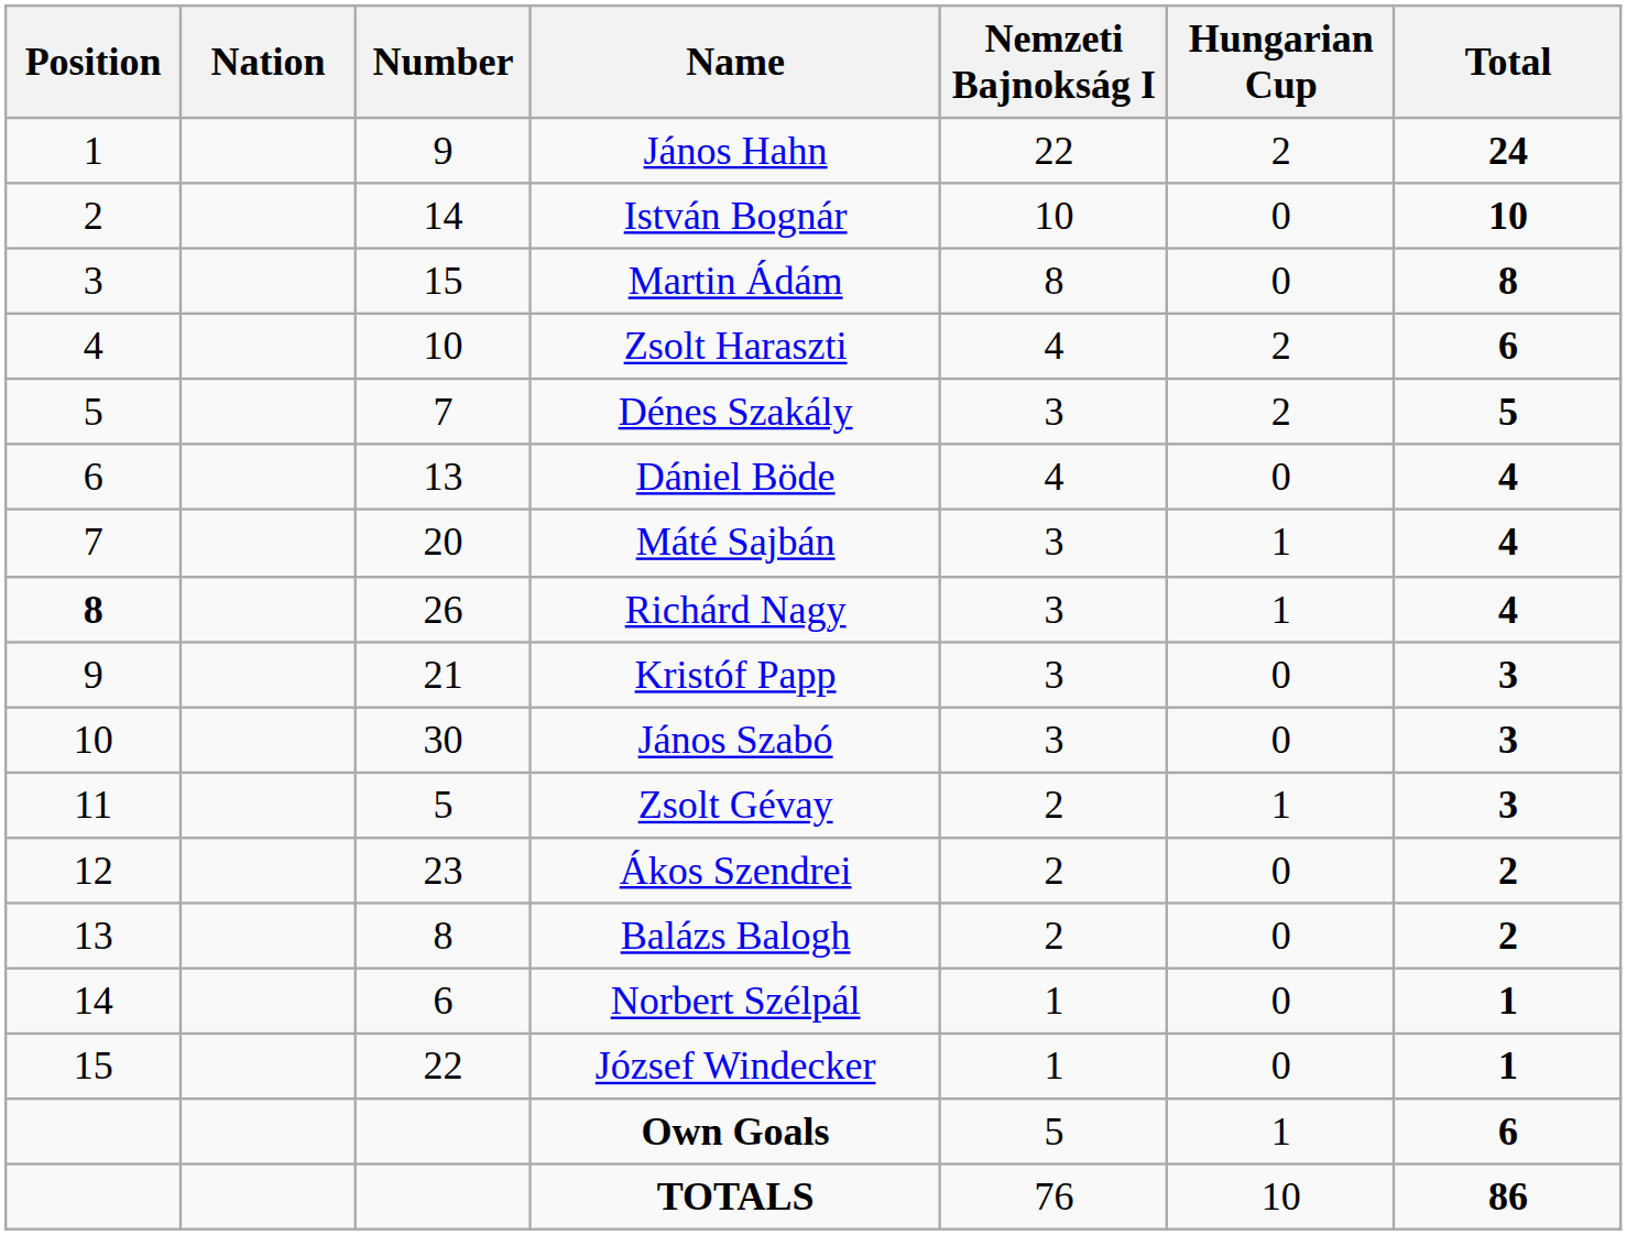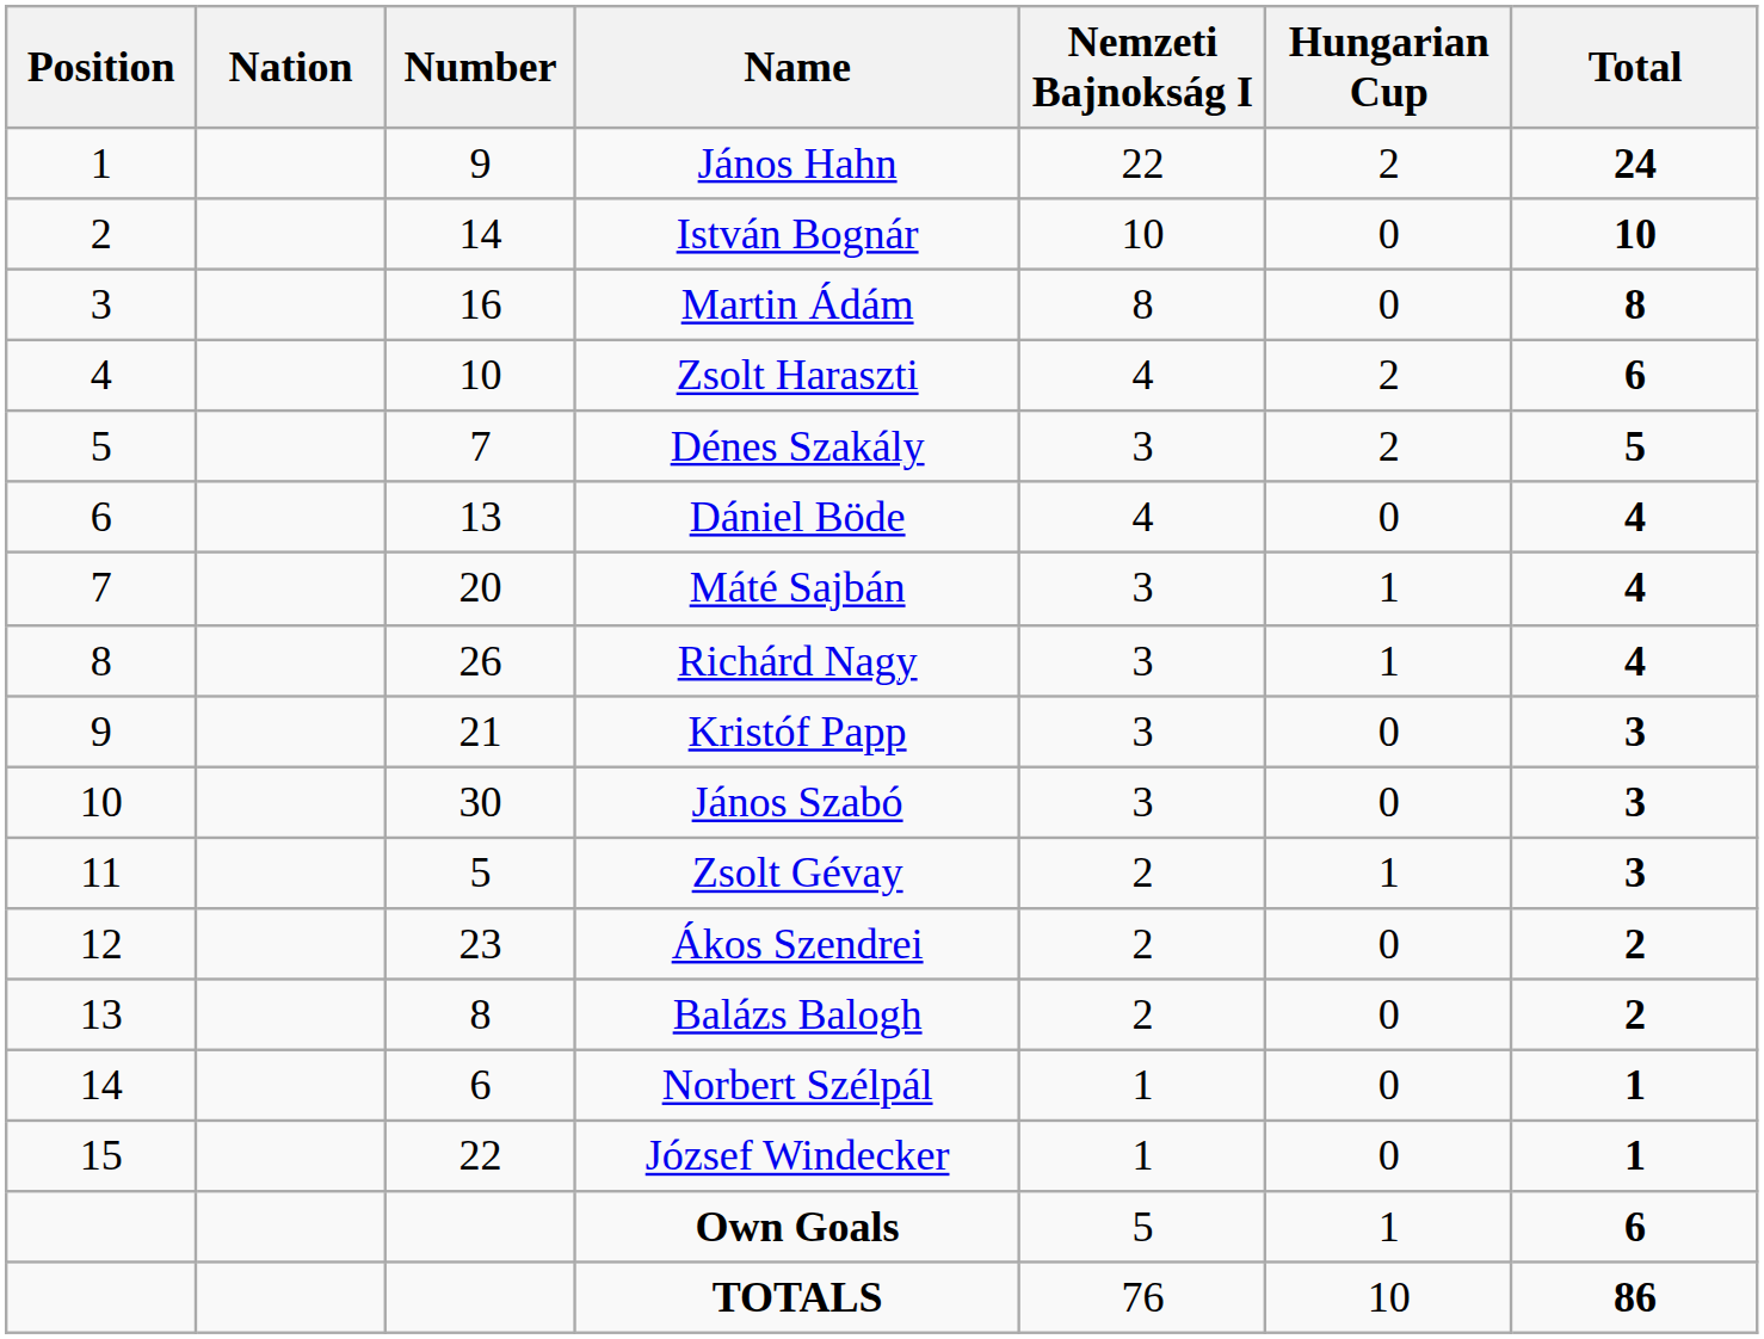Martin Ádám | Number: 15 -> 16
Richárd Nagy | Position: bold -> normal
